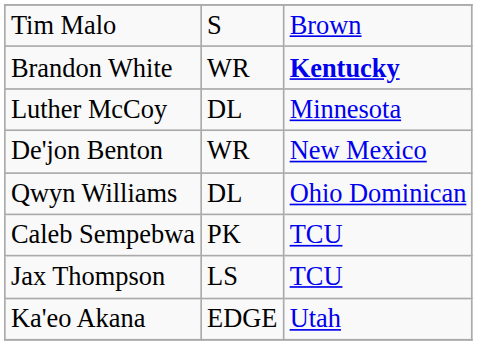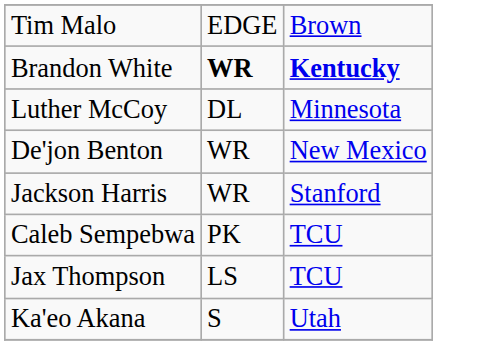Tim Malo | column 2: S -> EDGE
Brandon White | column 2: normal -> bold
- row: Qwyn Williams | DL | Ohio Dominican
+ row: Jackson Harris | WR | Stanford
Ka'eo Akana | column 2: EDGE -> S
